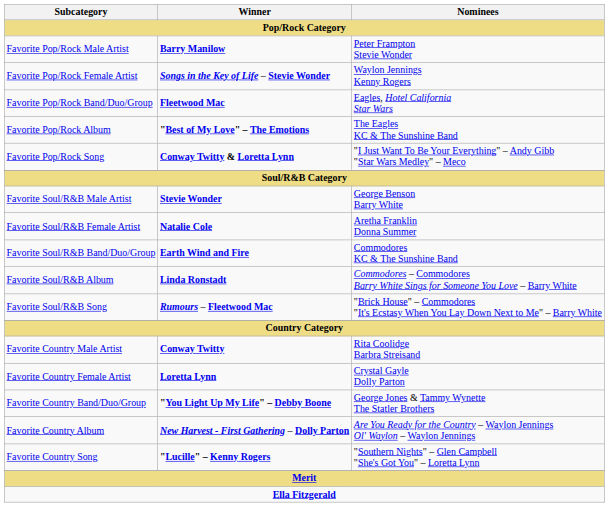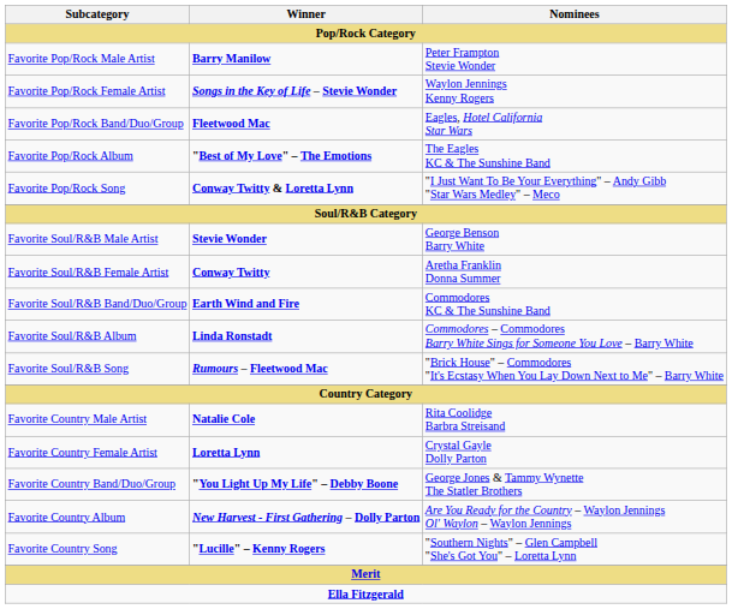Favorite Soul/R&B Female Artist | Winner: Natalie Cole -> Conway Twitty
Favorite Country Male Artist | Winner: Conway Twitty -> Natalie Cole
